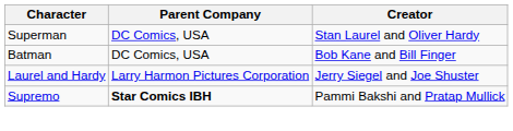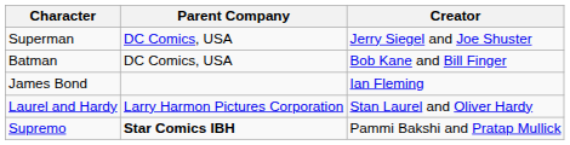Superman | Creator: Stan Laurel and Oliver Hardy -> Jerry Siegel and Joe Shuster
+ row: James Bond | Ian Fleming
Laurel and Hardy | Creator: Jerry Siegel and Joe Shuster -> Stan Laurel and Oliver Hardy
